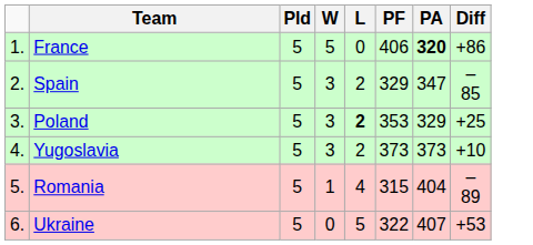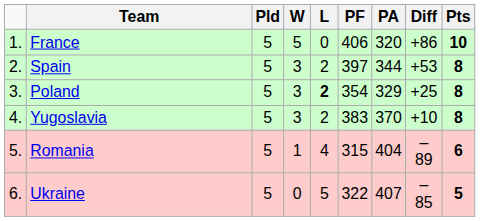+ column: Pts | 10 | 8 | 8 | 8 | 6 | 5
France | PA: bold -> normal
Spain | PF: 329 -> 397
Spain | PA: 347 -> 344
Spain | Diff: – 85 -> +53
Poland | PF: 353 -> 354
Yugoslavia | PF: 373 -> 383
Yugoslavia | PA: 373 -> 370
Ukraine | Diff: +53 -> – 85
